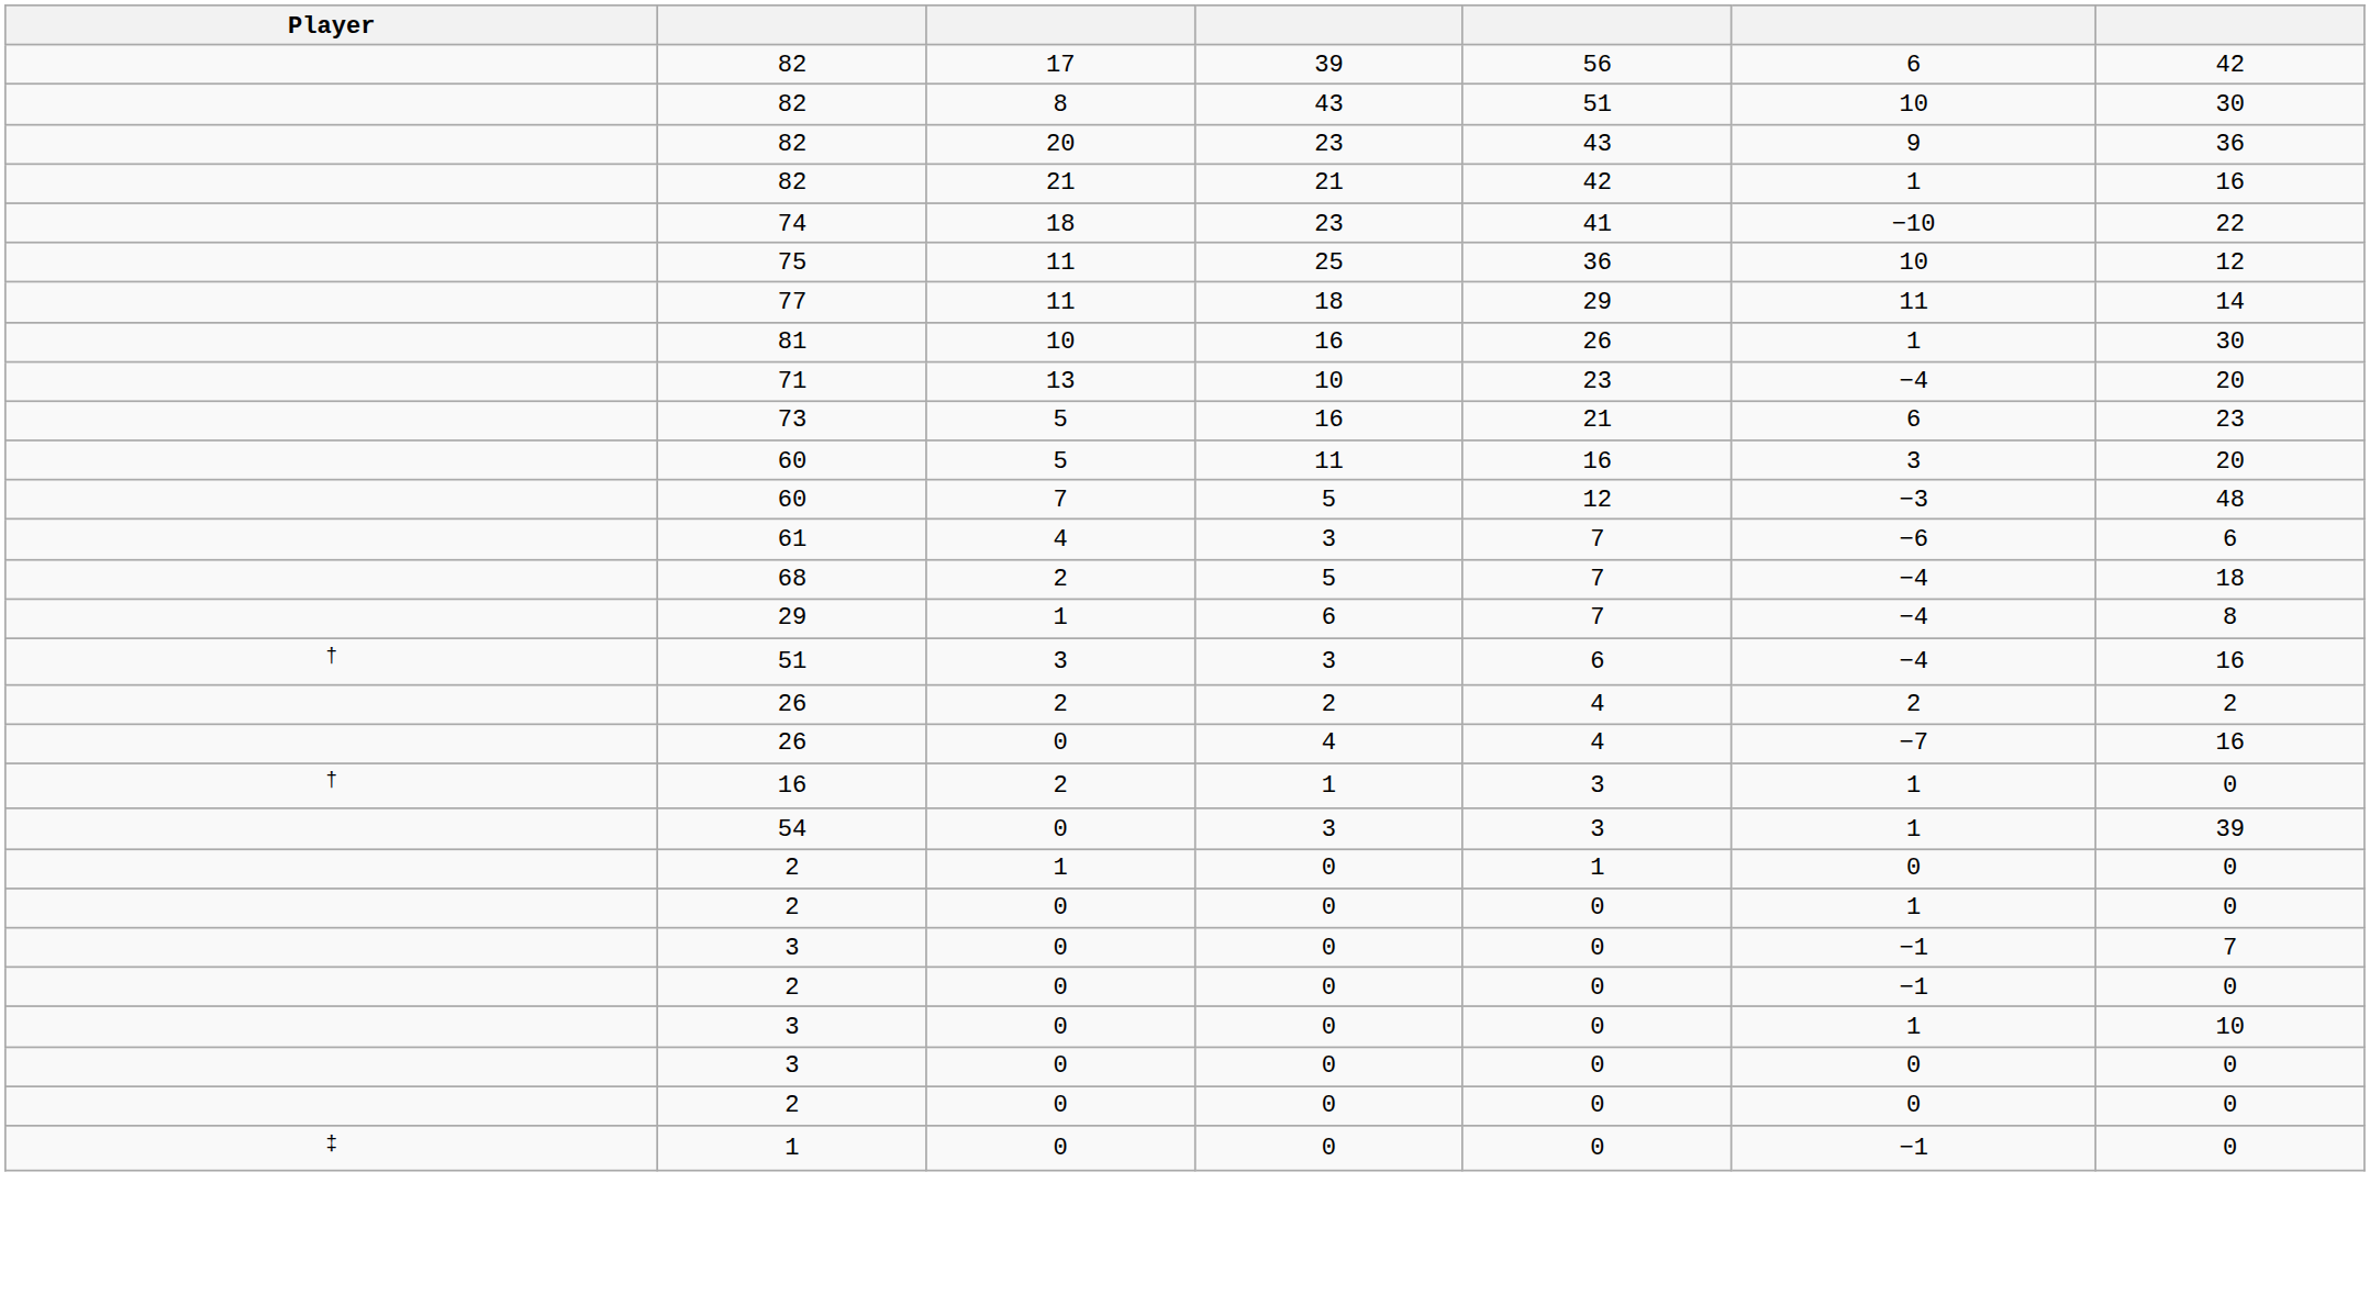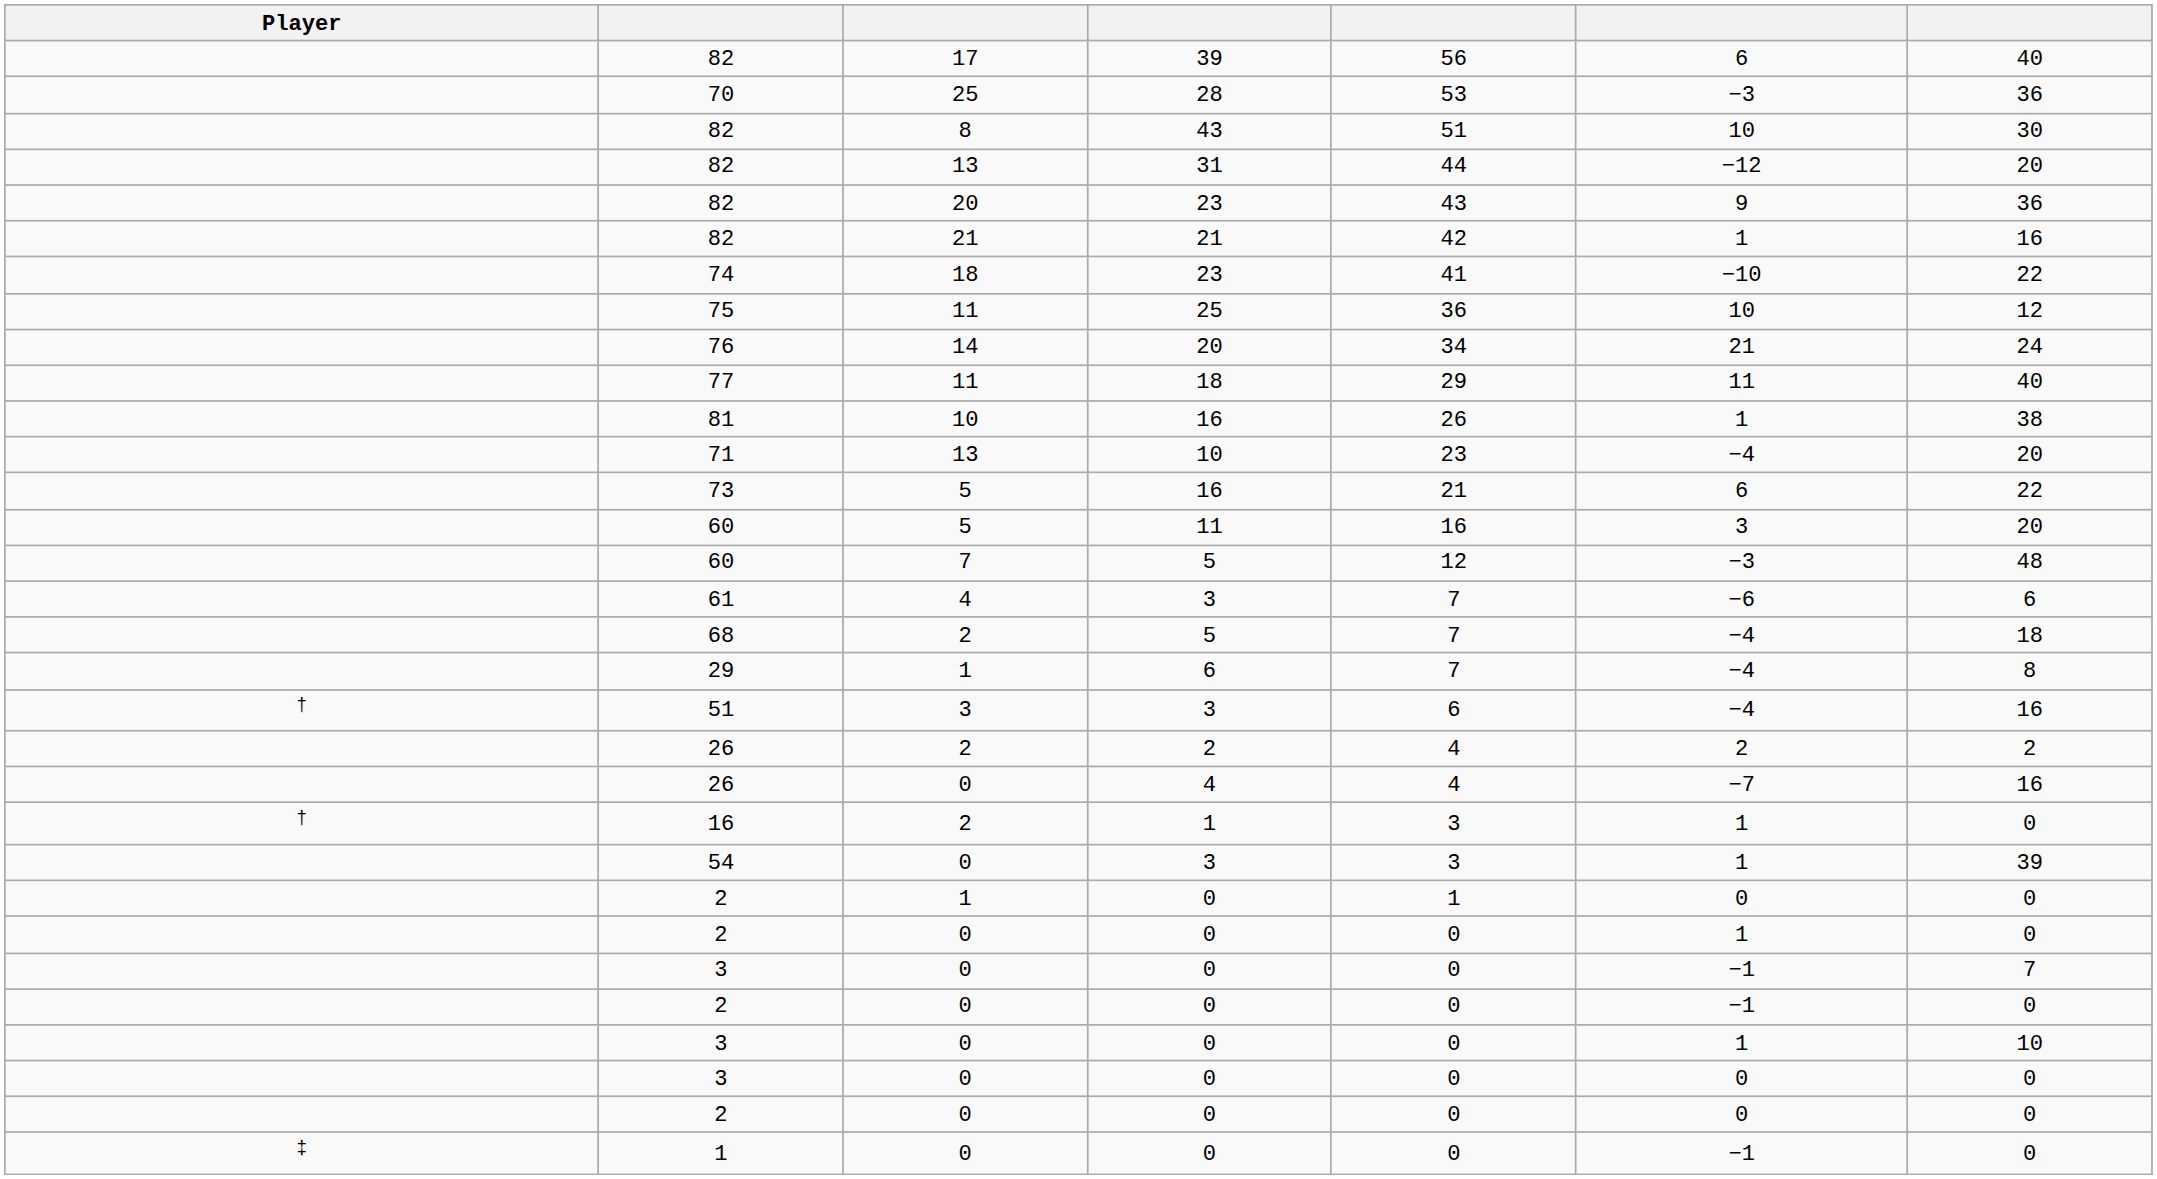82 / 17 | column 7: 42 -> 40
+ row: 70 | 25 | 28 | 53 | −3 | 36
+ row: 82 | 13 | 31 | 44 | −12 | 20
+ row: 76 | 14 | 20 | 34 | 21 | 24
77 | column 7: 14 -> 40
81 | column 7: 30 -> 38
73 | column 7: 23 -> 22
